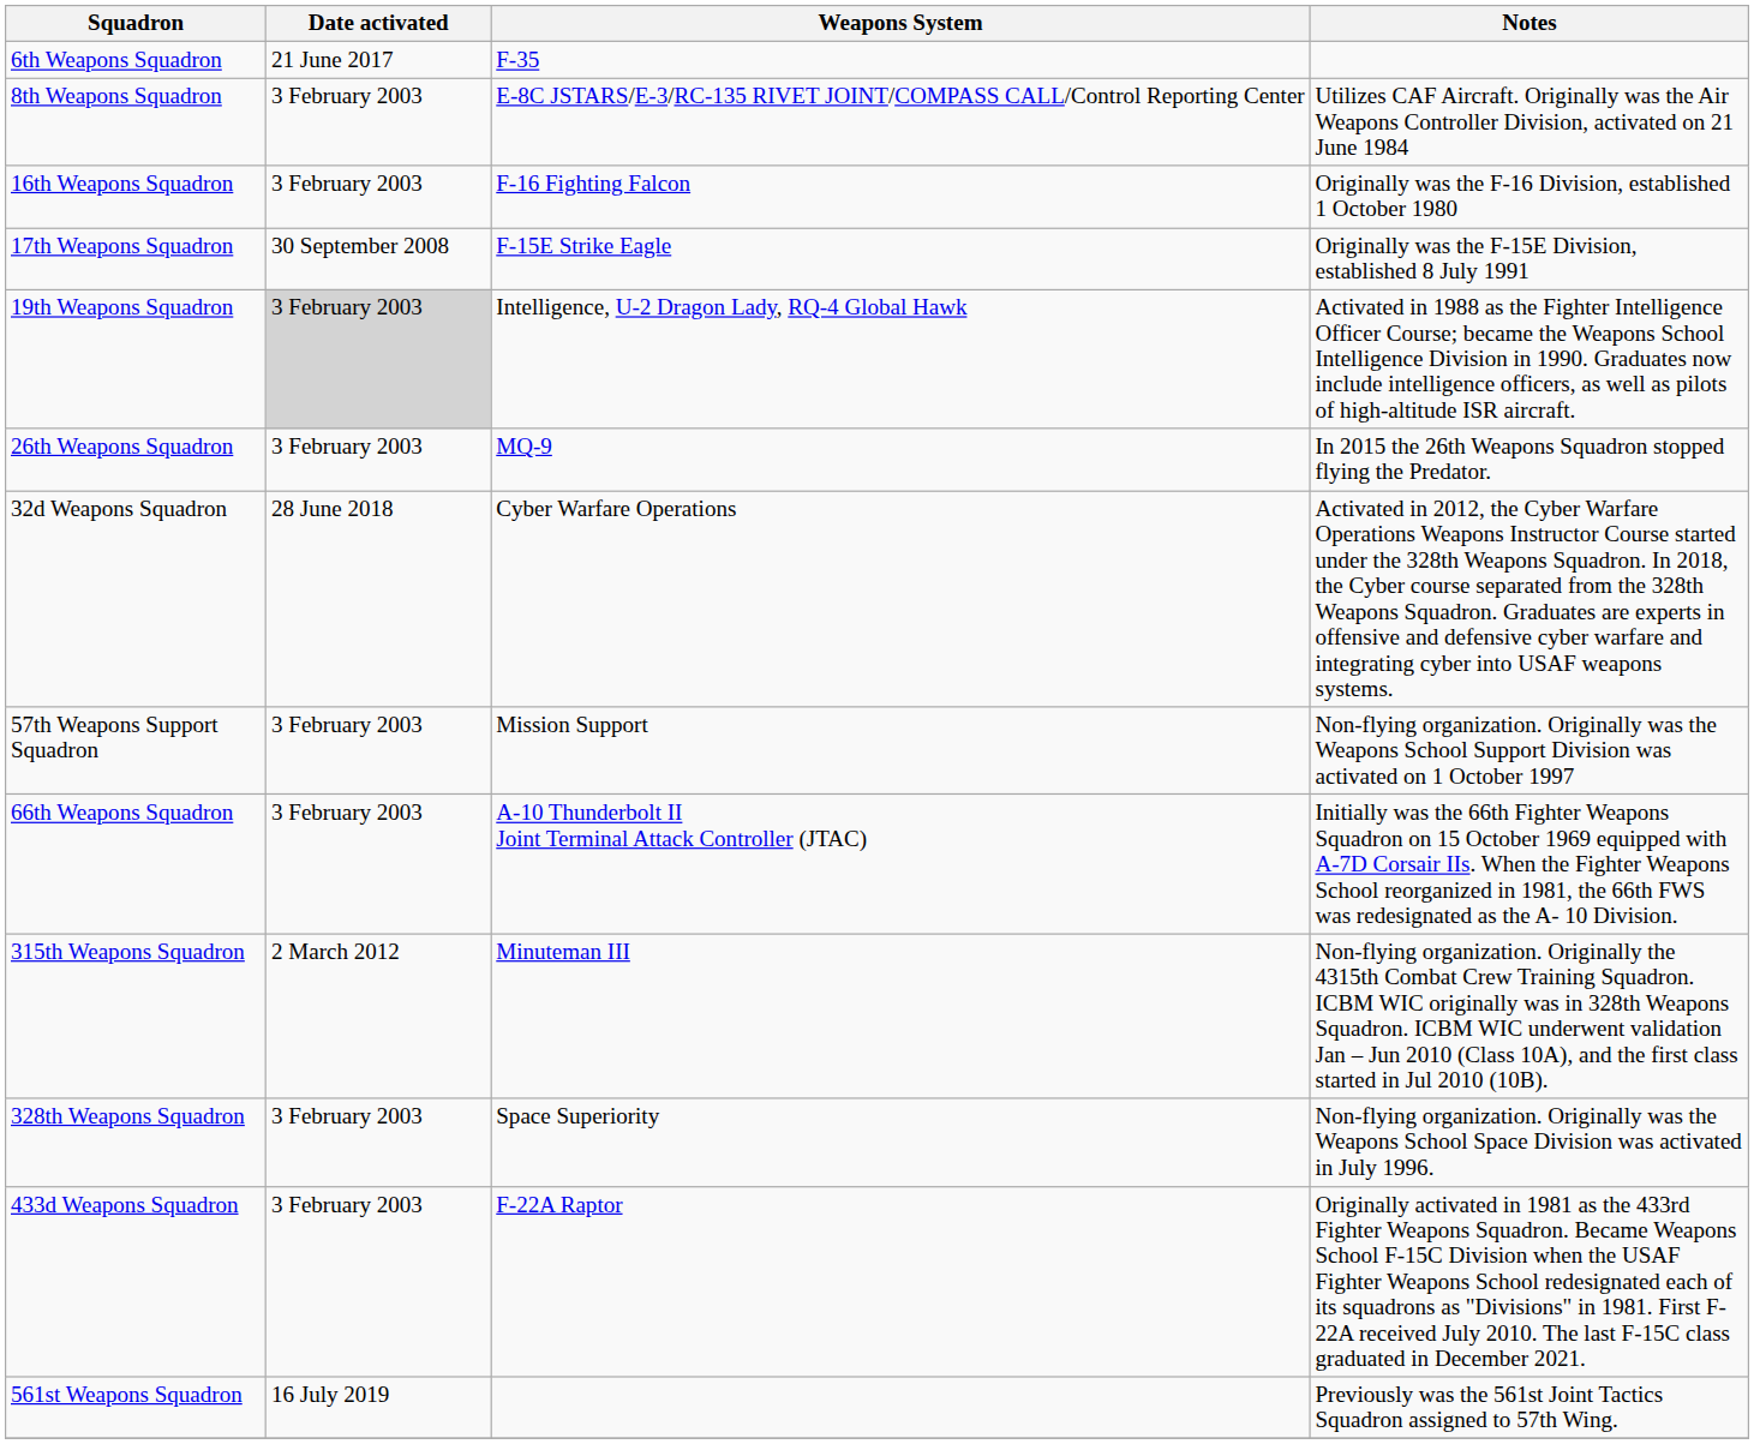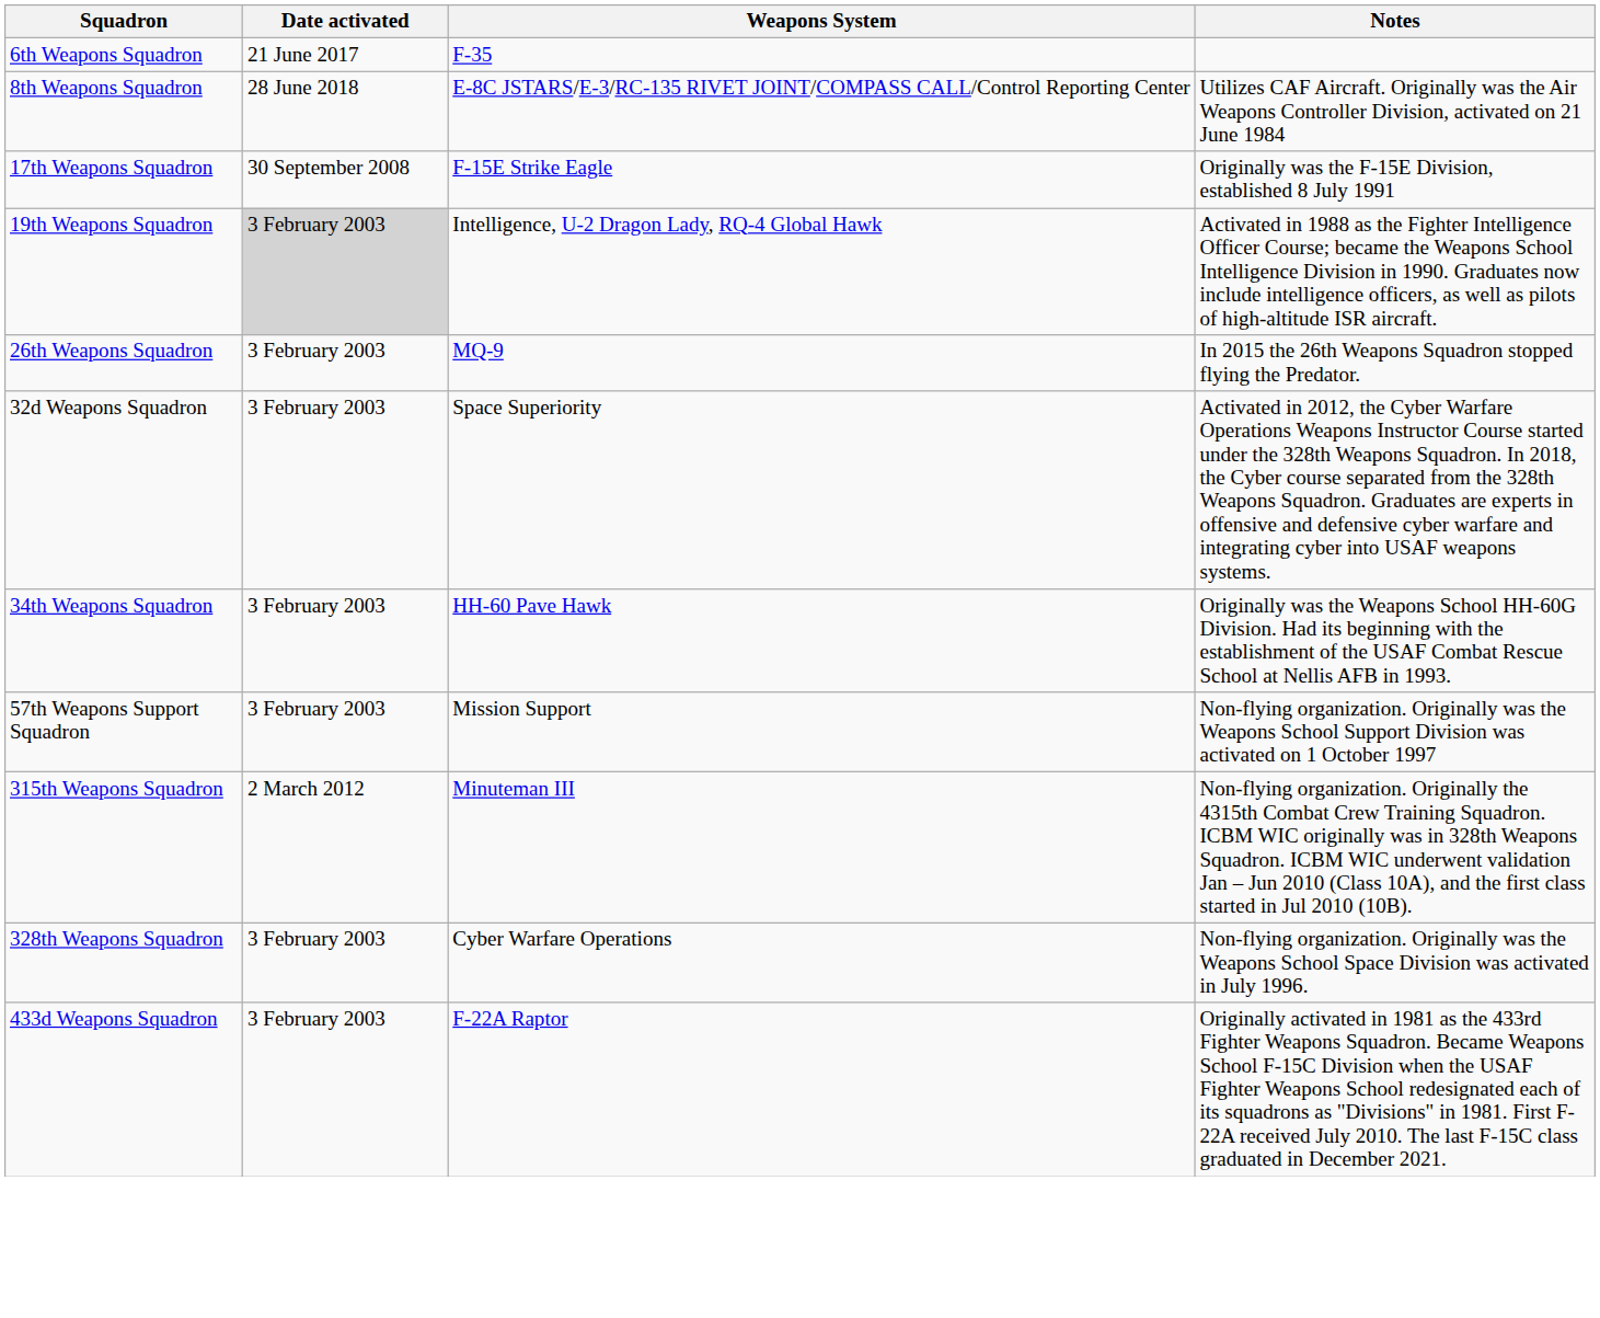8th Weapons Squadron | Date activated: 3 February 2003 -> 28 June 2018
- row: 16th Weapons Squadron | 3 February 2003 | F-16 Fighting Falcon | Originally was the F-16 Division, established 1 October 1980
32d Weapons Squadron | Date activated: 28 June 2018 -> 3 February 2003
32d Weapons Squadron | Weapons System: Cyber Warfare Operations -> Space Superiority
+ row: 34th Weapons Squadron | 3 February 2003 | HH-60 Pave Hawk | Originally was the Weapons School HH-60G Division. Had its beginning with the establishment of the USAF Combat Rescue School at Nellis AFB in 1993.
- row: 66th Weapons Squadron | 3 February 2003 | A-10 Thunderbolt II Joint Terminal Attack Controller (JTAC) | Initially was the 66th Fighter Weapons Squadron on 15 October 1969 equipped with A-7D Corsair IIs. When the Fighter Weapons School reorganized in 1981, the 66th FWS was redesignated as the A- 10 Division.
328th Weapons Squadron | Weapons System: Space Superiority -> Cyber Warfare Operations
- row: 561st Weapons Squadron | 16 July 2019 | Previously was the 561st Joint Tactics Squadron assigned to 57th Wing.
